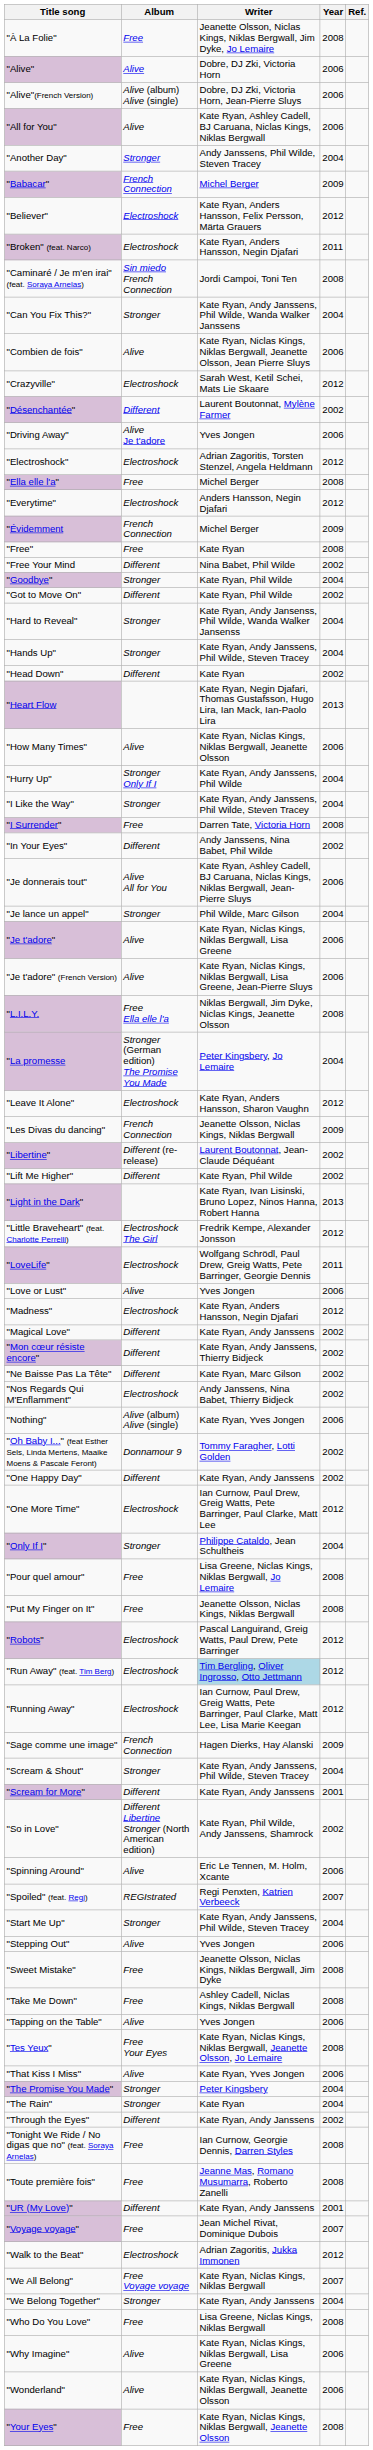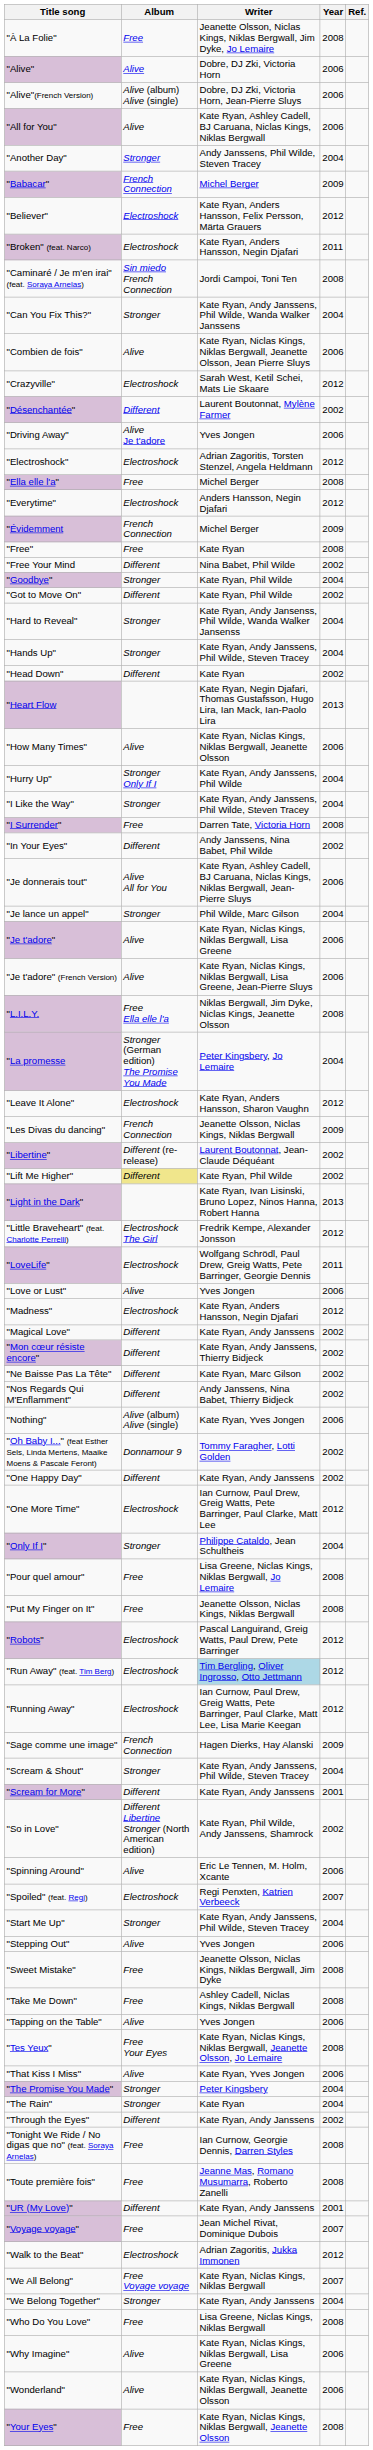"Lift Me Higher" | Album: no background -> khaki background
"Nos Regards Qui M'Enflamment" | Album: Electroshock -> Different
"Spoiled" (feat. Regi) | Album: REGIstrated -> Electroshock
